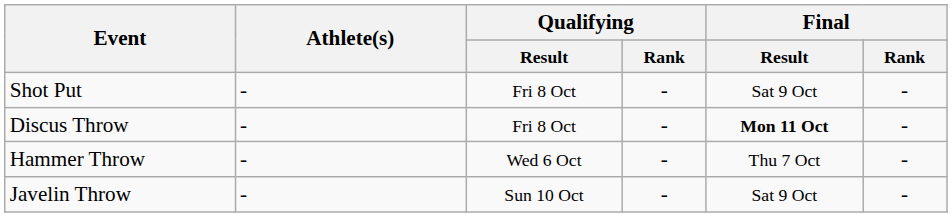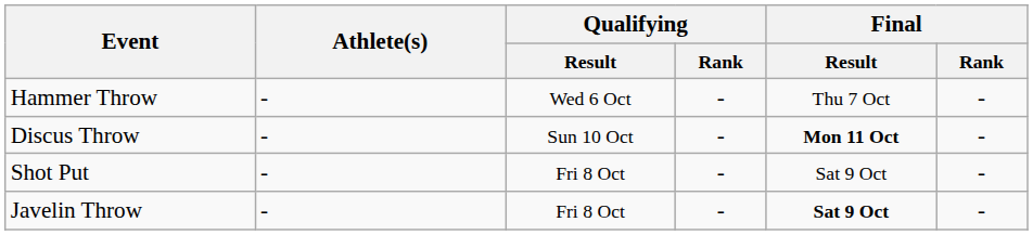rows swapped: Shot Put <-> Hammer Throw
Discus Throw | Qualifying / Result: Fri 8 Oct -> Sun 10 Oct
Javelin Throw | Qualifying / Result: Sun 10 Oct -> Fri 8 Oct
Javelin Throw | Final / Result: normal -> bold
